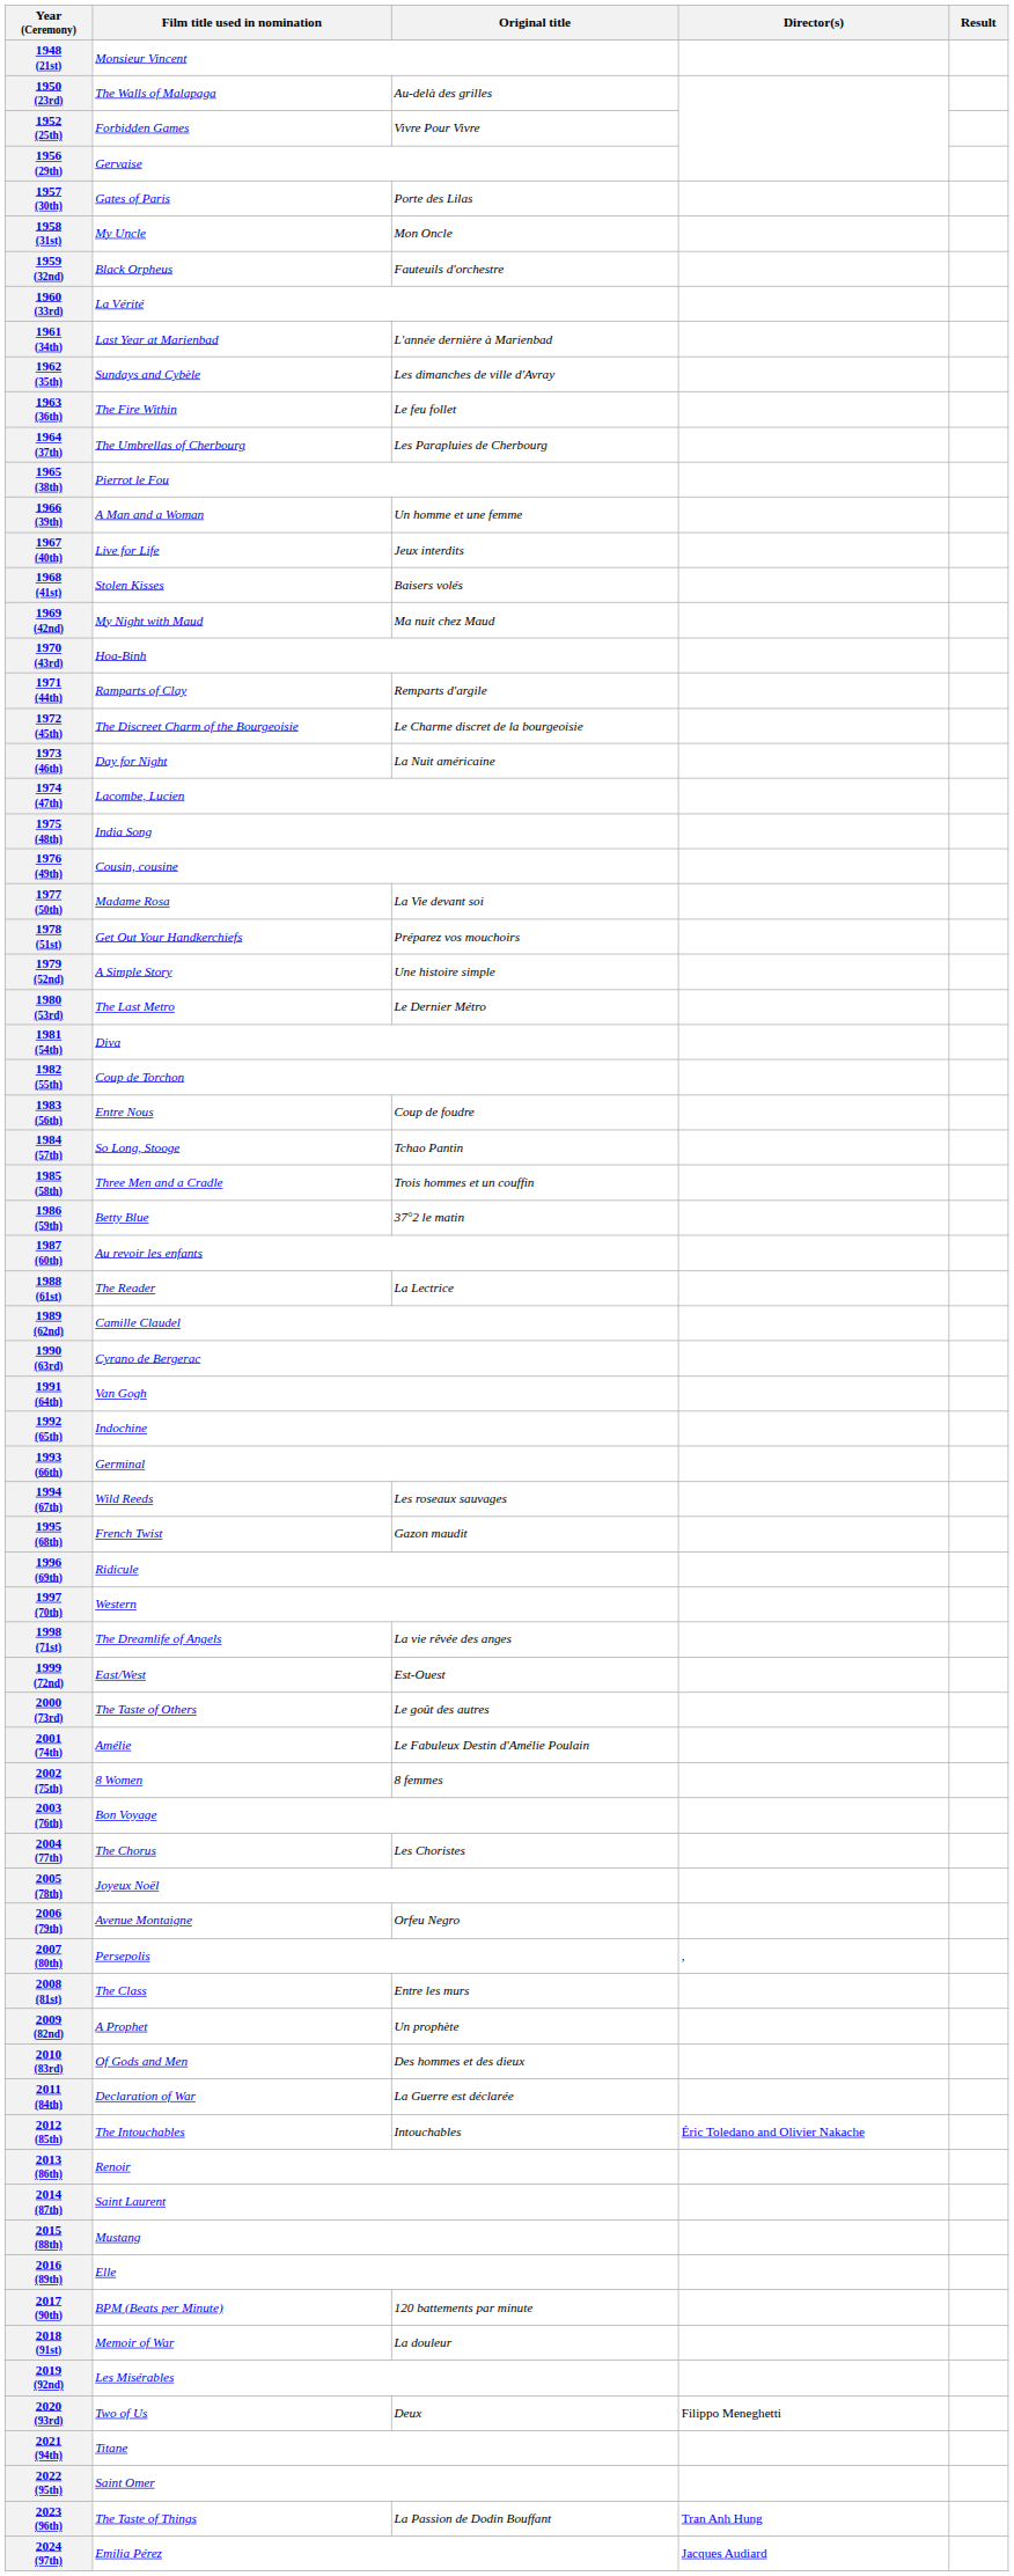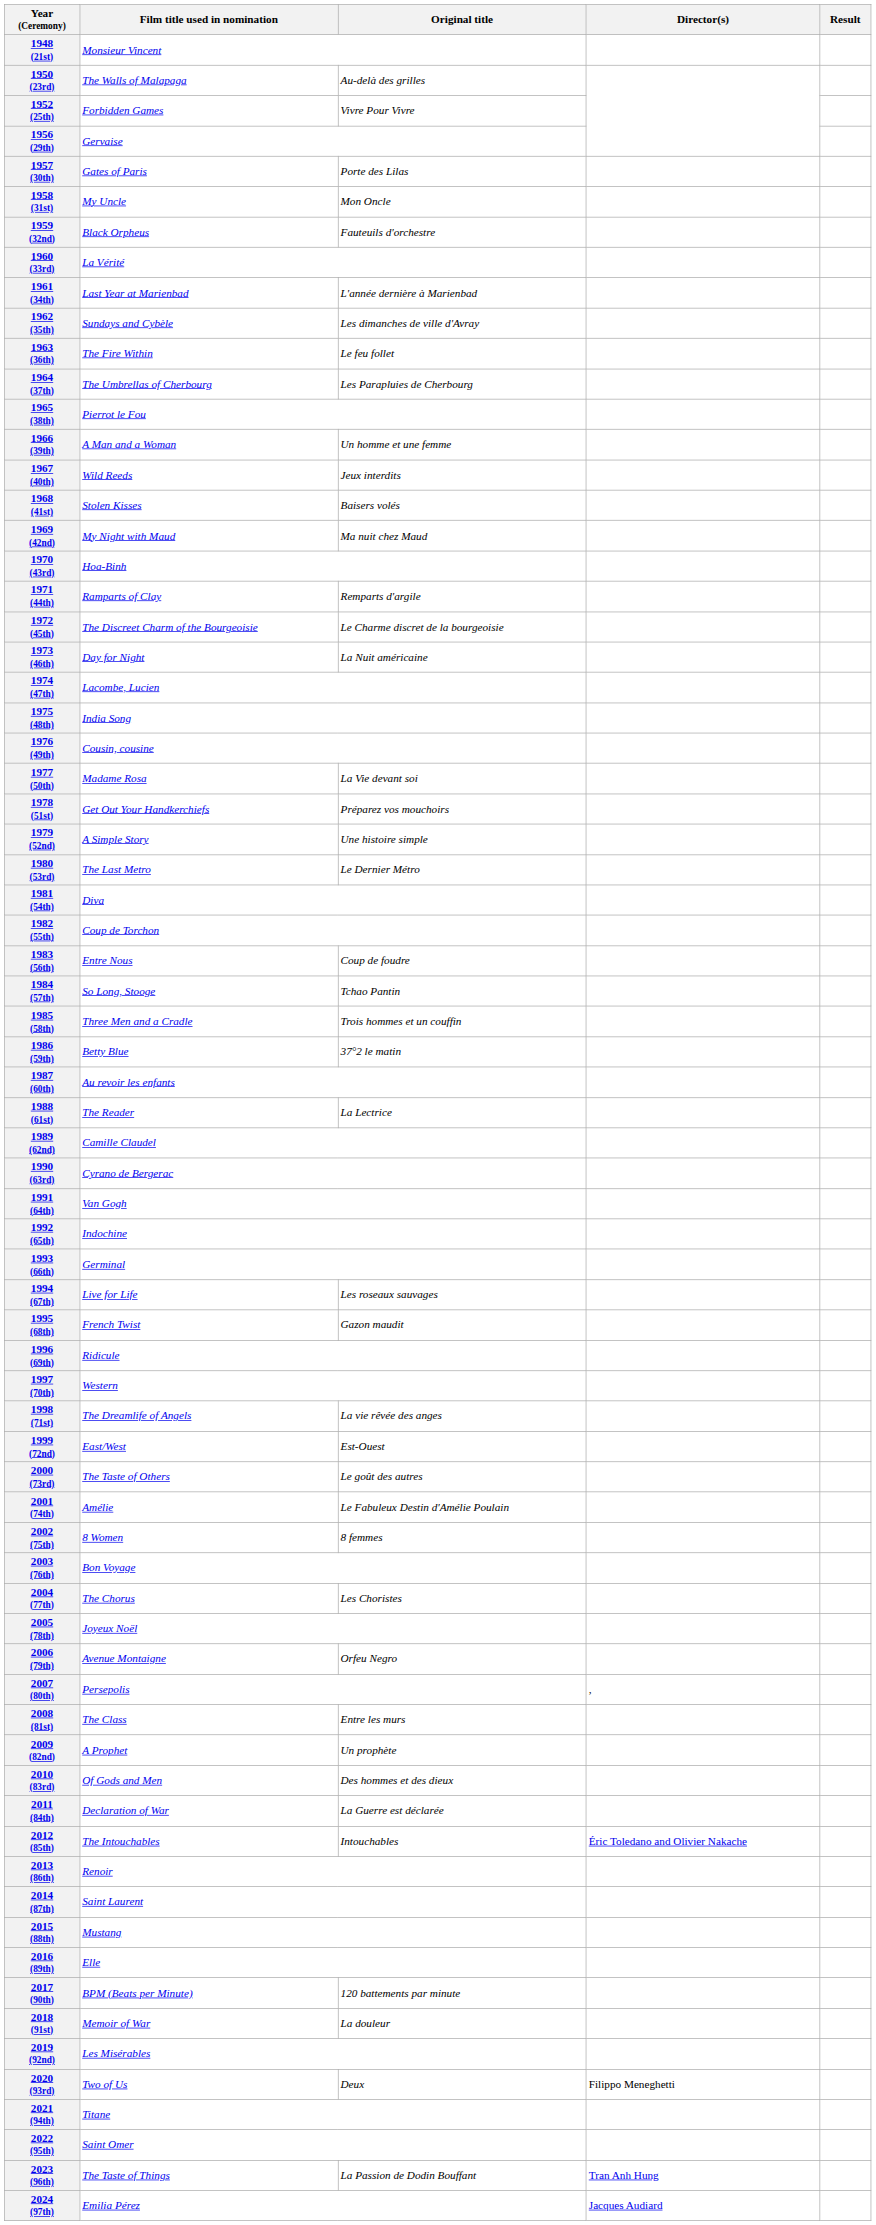1967 (40th) | Film title used in nomination: Live for Life -> Wild Reeds
1994 (67th) | Film title used in nomination: Wild Reeds -> Live for Life
